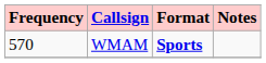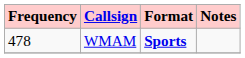WMAM | Frequency: 570 -> 478
